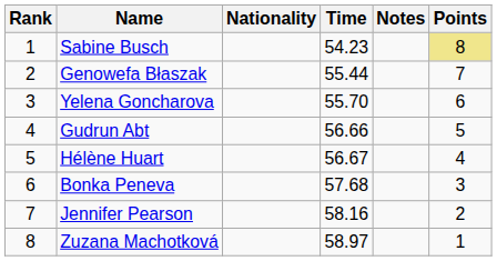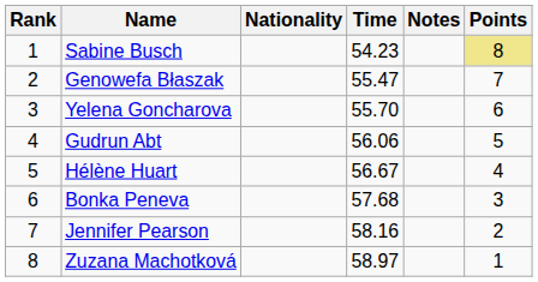Genowefa Błaszak | Time: 55.44 -> 55.47
Gudrun Abt | Time: 56.66 -> 56.06
